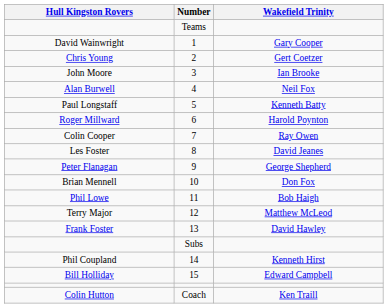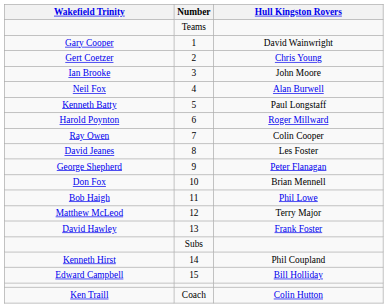columns swapped: Wakefield Trinity <-> Hull Kingston Rovers
